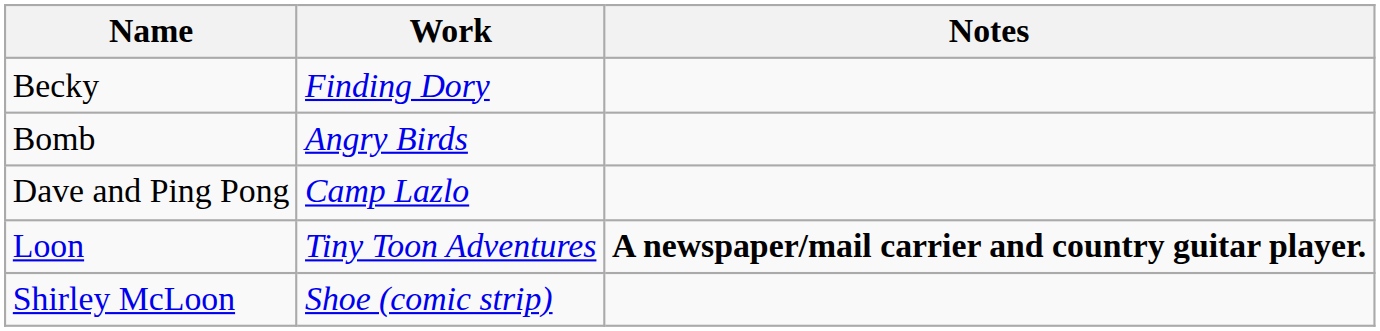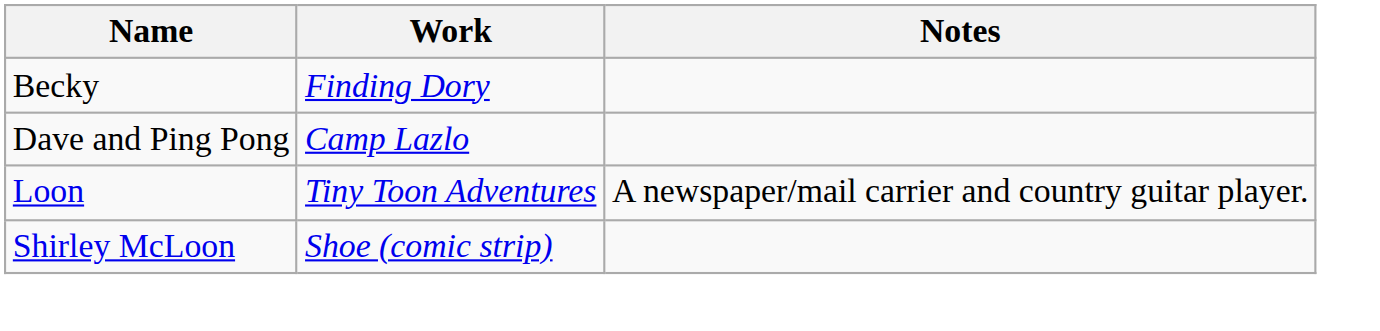- row: Bomb | Angry Birds
Loon | Notes: bold -> normal
